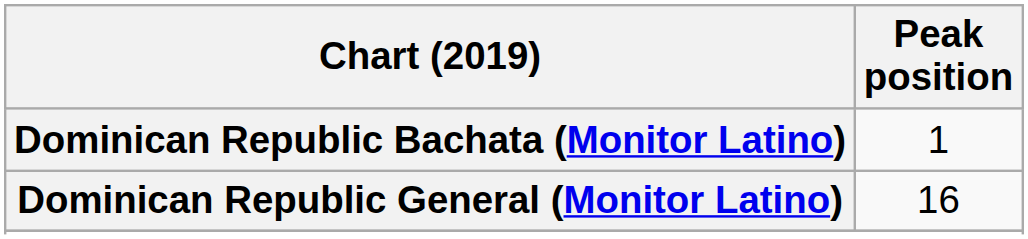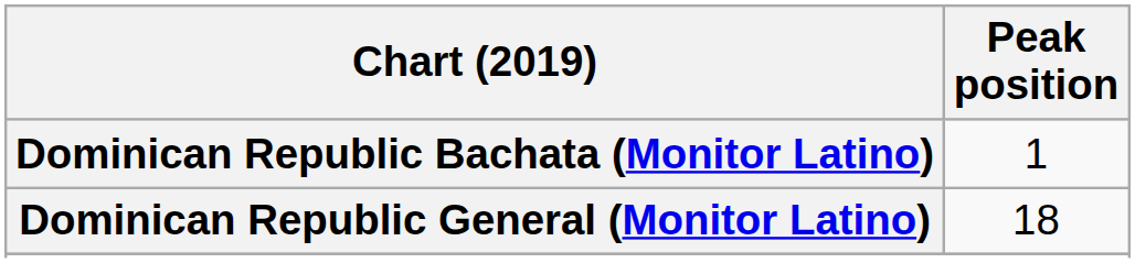Dominican Republic General (Monitor Latino) | Peak position: 16 -> 18
